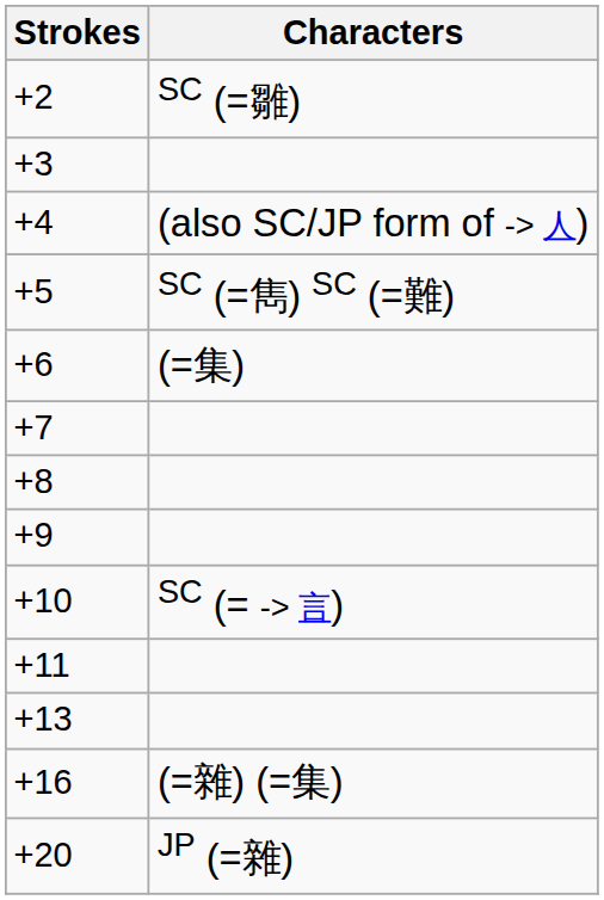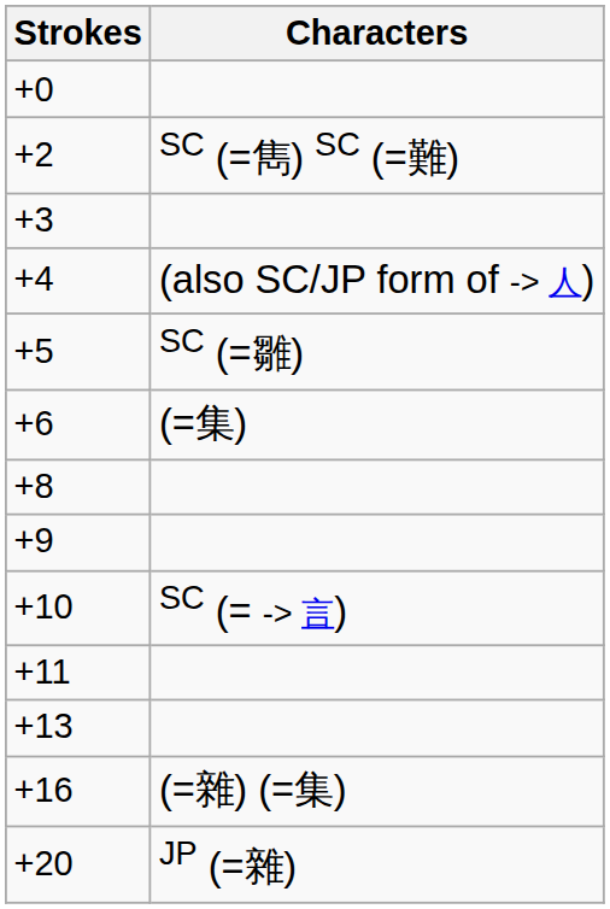+ row: +0
+2 | Characters: SC (=雛) -> SC (=雋) SC (=難)
+5 | Characters: SC (=雋) SC (=難) -> SC (=雛)
- row: +7
